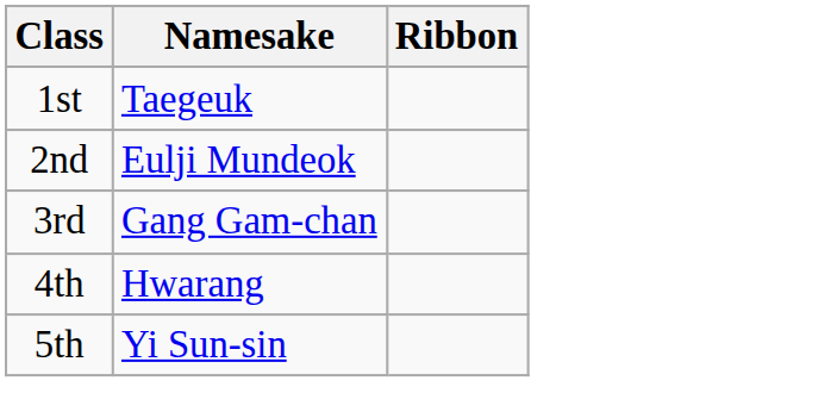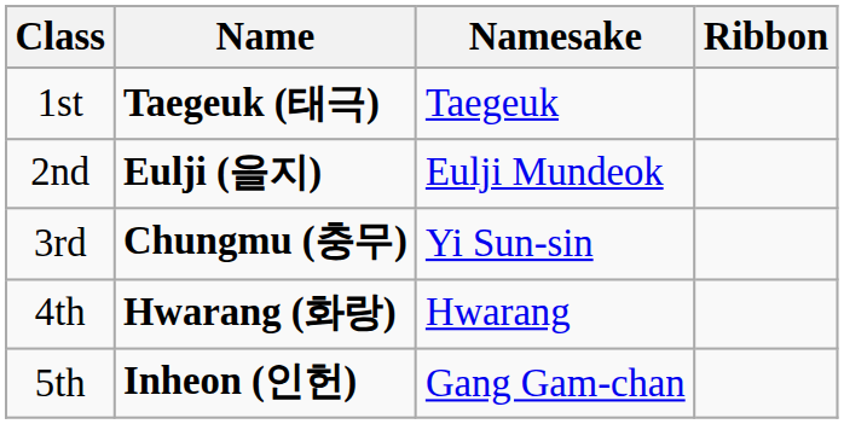+ column: Name | Taegeuk (태극) | Eulji (을지) | Chungmu (충무) | Hwarang (화랑) | Inheon (인헌)
3rd | Namesake: Gang Gam-chan -> Yi Sun-sin
5th | Namesake: Yi Sun-sin -> Gang Gam-chan
